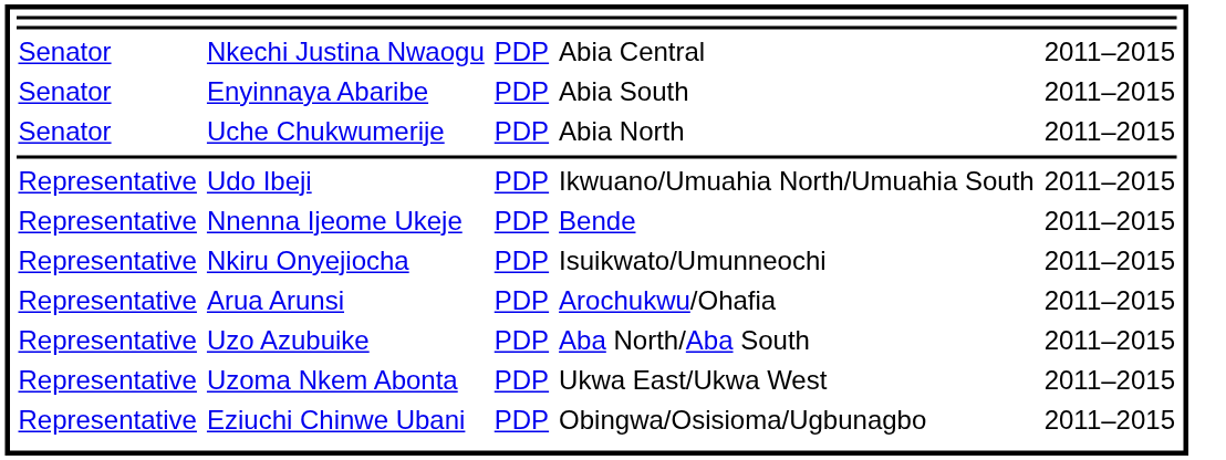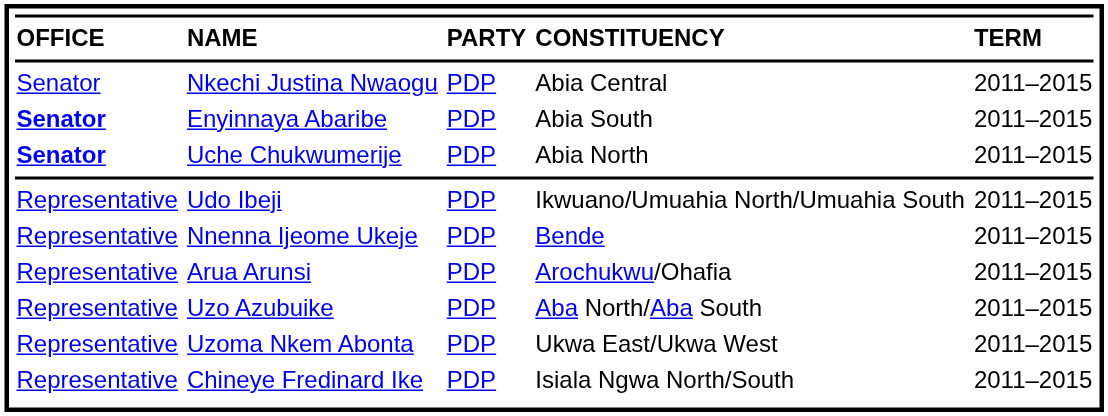+ row: OFFICE | NAME | PARTY | CONSTITUENCY | TERM
Enyinnaya Abaribe | column 1: normal -> bold
Uche Chukwumerije | column 1: normal -> bold
- row: Representative | Nkiru Onyejiocha | PDP | Isuikwato/Umunneochi | 2011–2015
+ row: Representative | Chineye Fredinard Ike | PDP | Isiala Ngwa North/South | 2011–2015
- row: Representative | Eziuchi Chinwe Ubani | PDP | Obingwa/Osisioma/Ugbunagbo | 2011–2015
